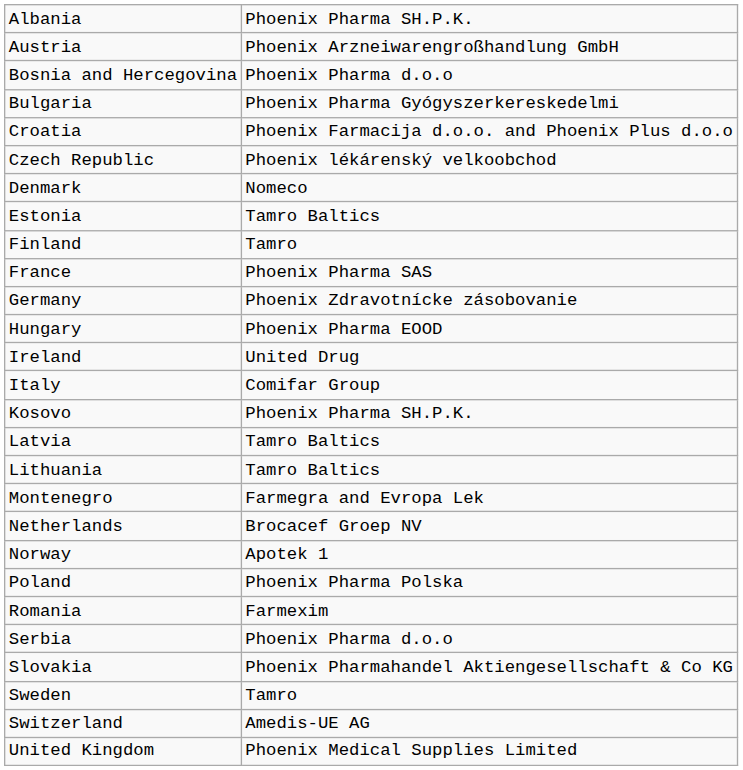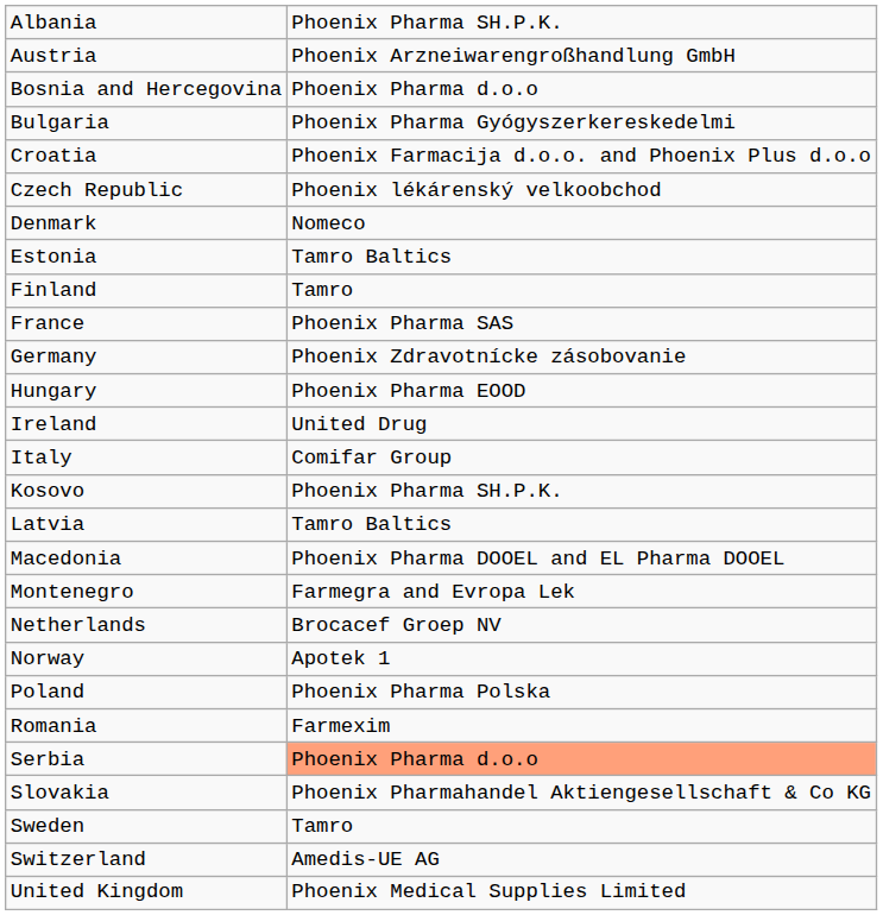- row: Lithuania | Tamro Baltics
+ row: Macedonia | Phoenix Pharma DOOEL and EL Pharma DOOEL
Serbia | column 2: no background -> lightsalmon background
